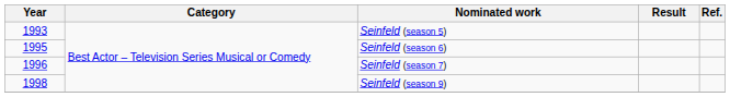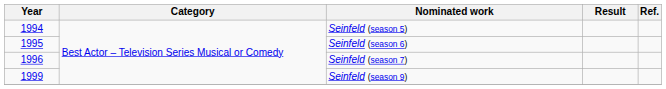Seinfeld (season 5) | Year: 1993 -> 1994
Seinfeld (season 9) | Year: 1998 -> 1999
